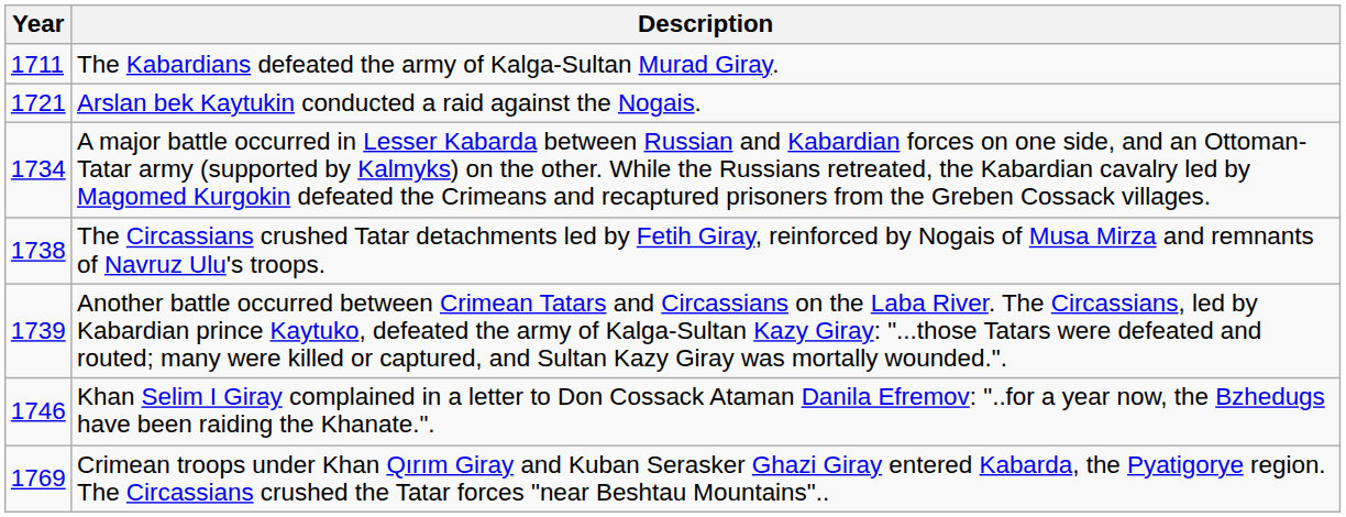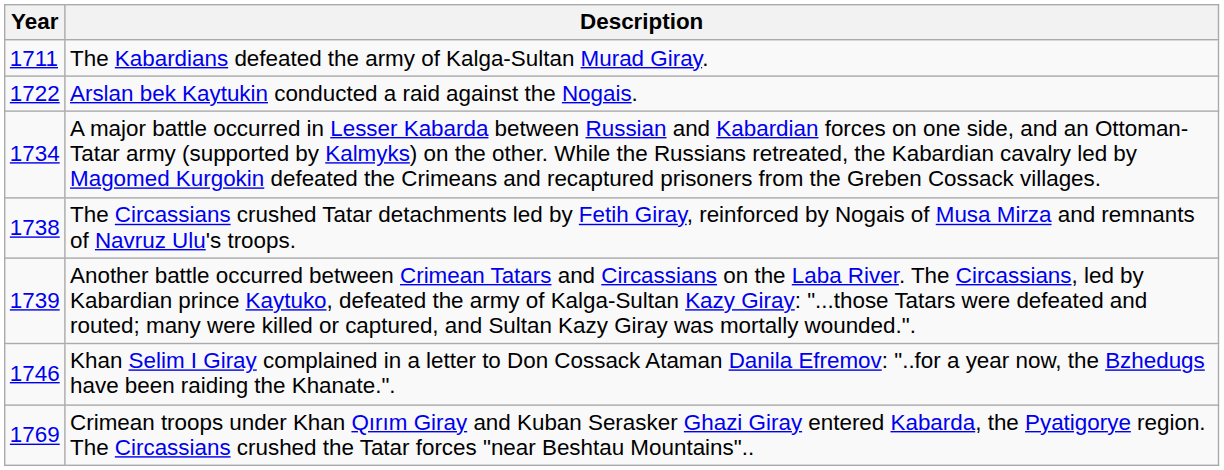Arslan bek Kaytukin conducted a raid against the Nogais. | Year: 1721 -> 1722
